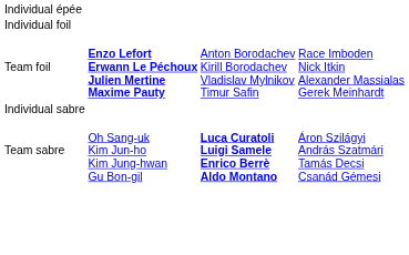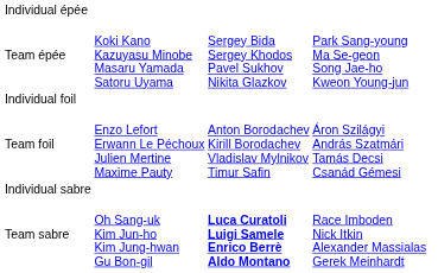+ row: Team épée | Koki Kano Kazuyasu Minobe Masaru Yamada Satoru Uyama | Sergey Bida Sergey Khodos Pavel Sukhov Nikita Glazkov | Park Sang-young Ma Se-geon Song Jae-ho Kweon Young-jun
Team foil | column 2: bold -> normal
Team foil | column 4: Race Imboden Nick Itkin Alexander Massialas Gerek Meinhardt -> Áron Szilágyi András Szatmári Tamás Decsi Csanád Gémesi
Team sabre | column 4: Áron Szilágyi András Szatmári Tamás Decsi Csanád Gémesi -> Race Imboden Nick Itkin Alexander Massialas Gerek Meinhardt
